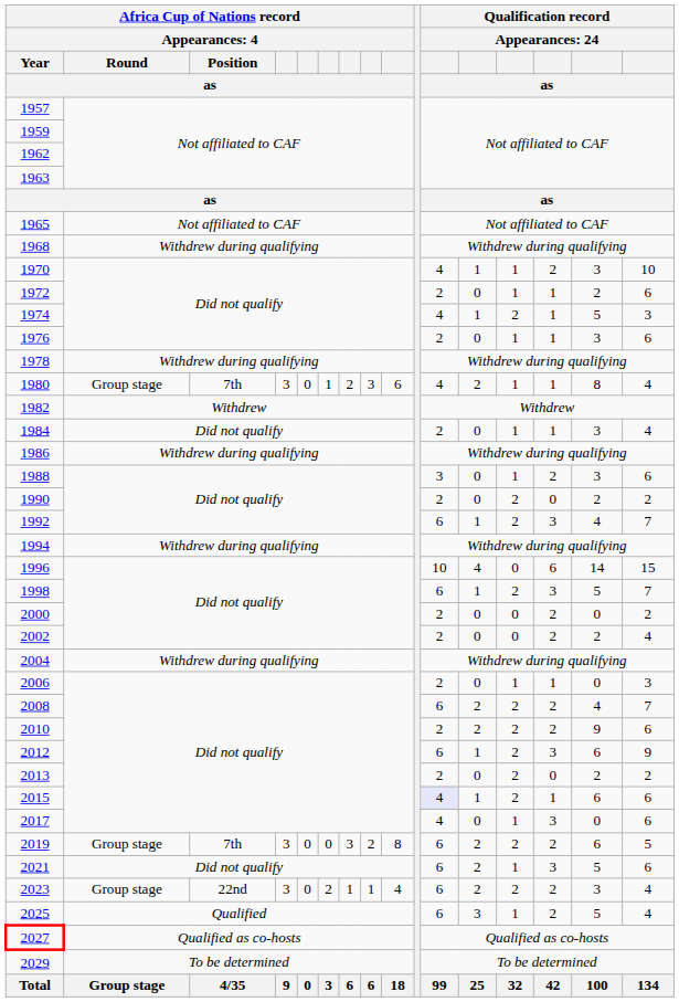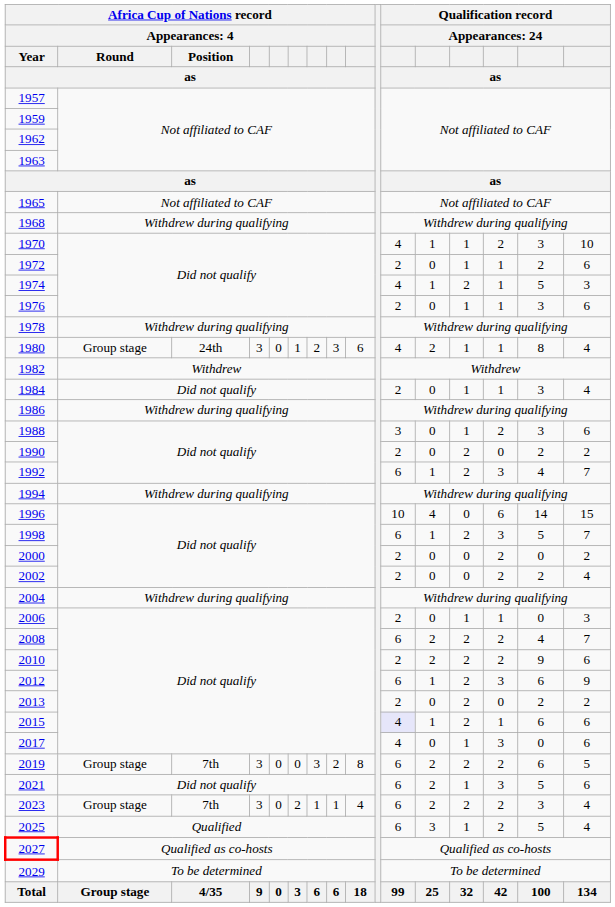1980 | column 3: 7th -> 24th
2023 | column 3: 22nd -> 7th
